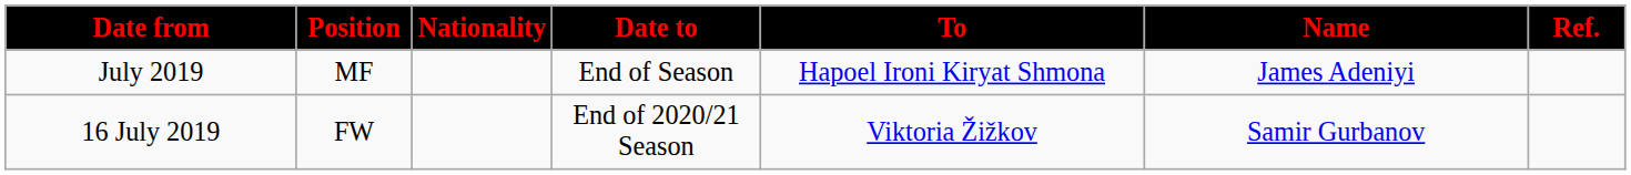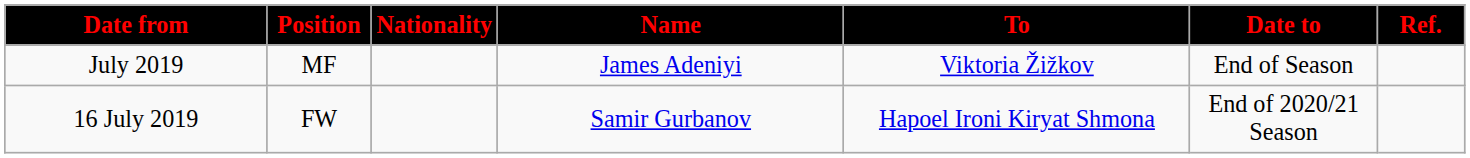columns swapped: Name <-> Date to
July 2019 | To: Hapoel Ironi Kiryat Shmona -> Viktoria Žižkov
16 July 2019 | To: Viktoria Žižkov -> Hapoel Ironi Kiryat Shmona
